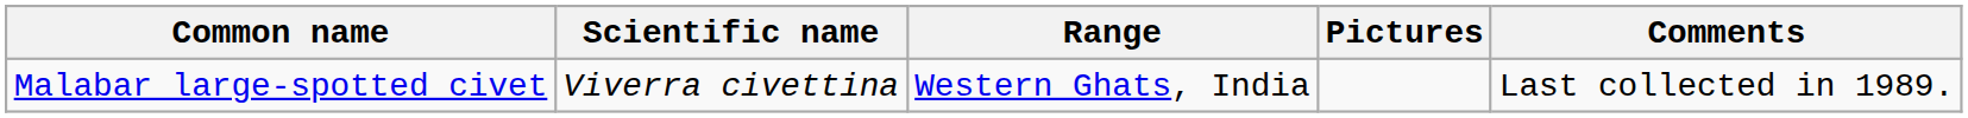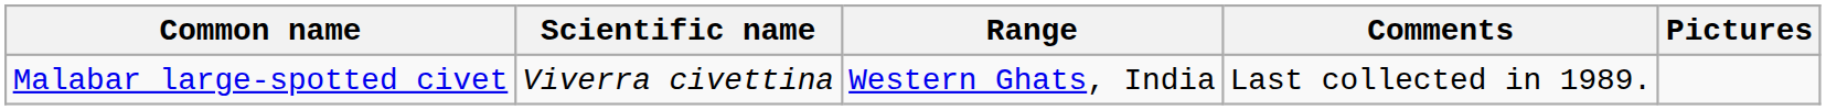columns swapped: Comments <-> Pictures
